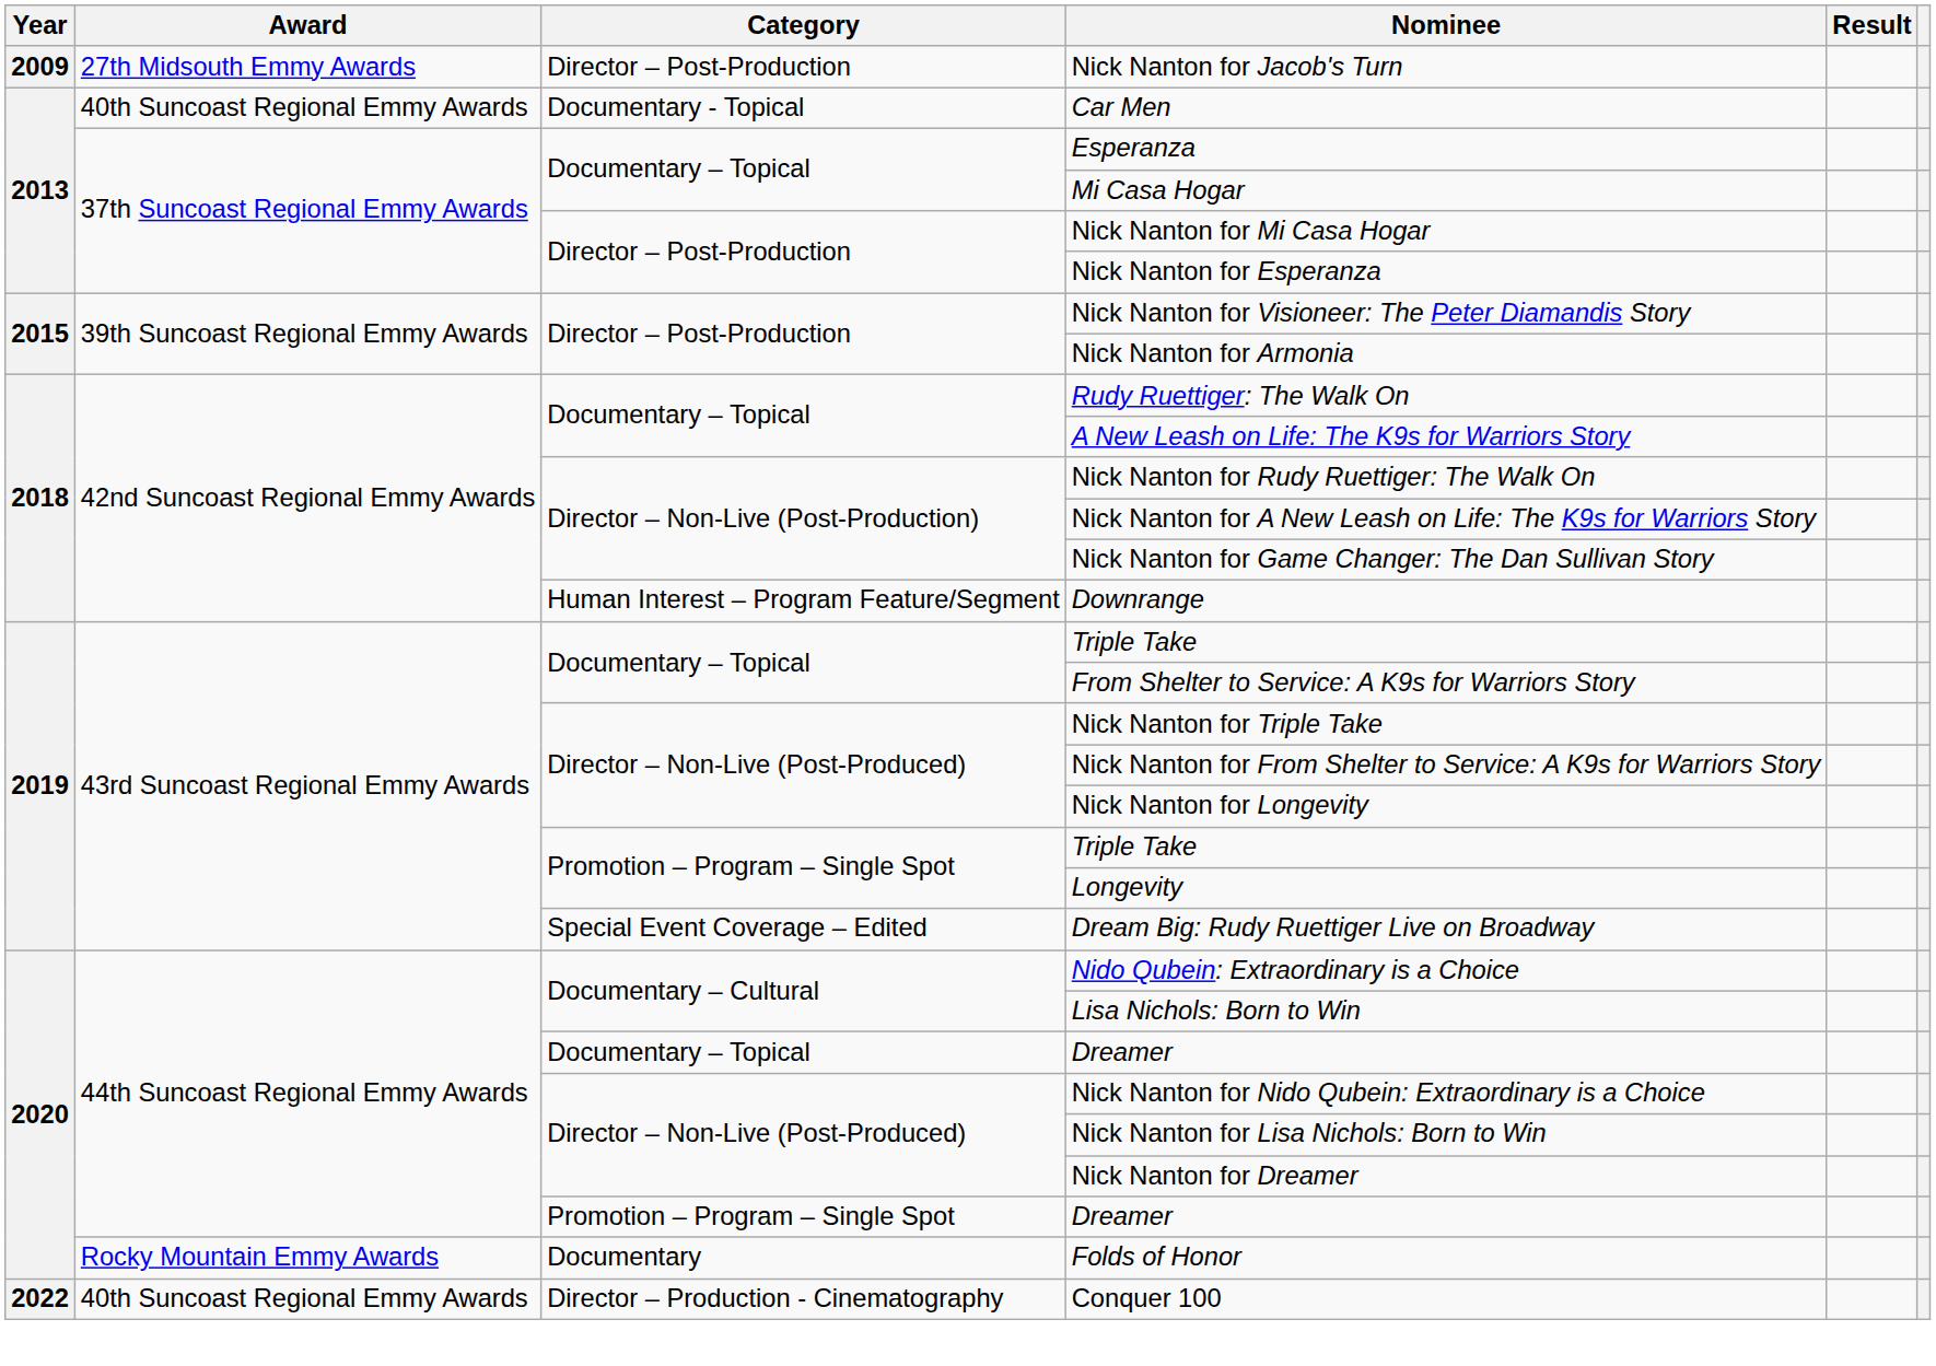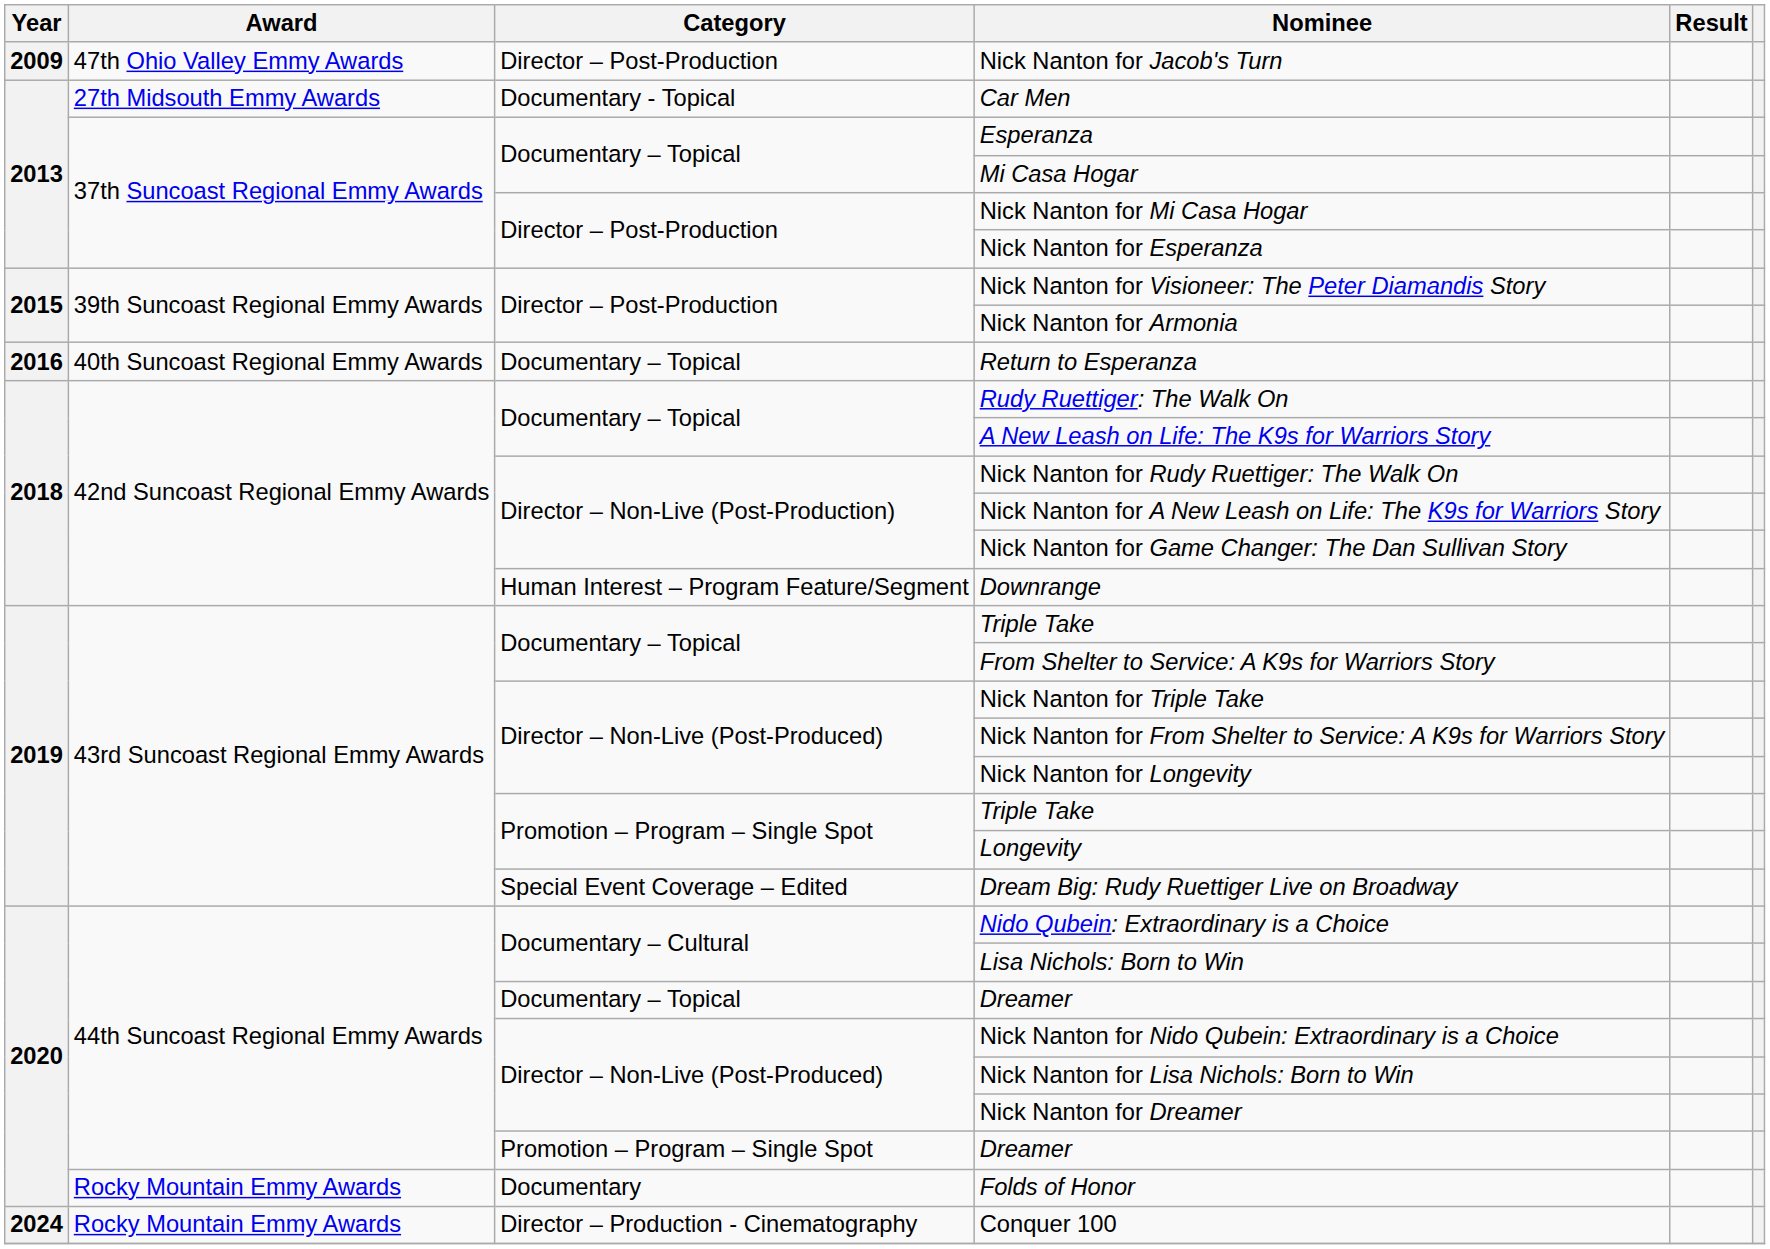Nick Nanton for Jacob's Turn | Award: 27th Midsouth Emmy Awards -> 47th Ohio Valley Emmy Awards
Car Men | Award: 40th Suncoast Regional Emmy Awards -> 27th Midsouth Emmy Awards
+ row: 2016 | 40th Suncoast Regional Emmy Awards | Documentary – Topical | Return to Esperanza
Conquer 100 | Year: 2022 -> 2024
Conquer 100 | Award: 40th Suncoast Regional Emmy Awards -> Rocky Mountain Emmy Awards
